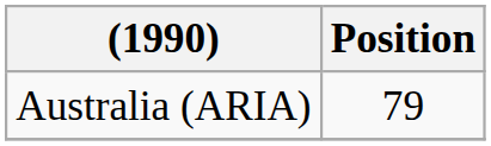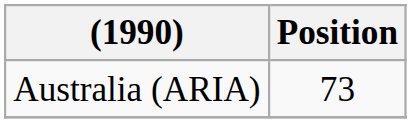Australia (ARIA) | Position: 79 -> 73
